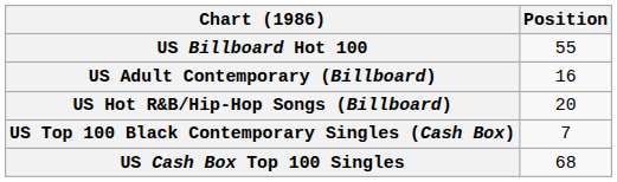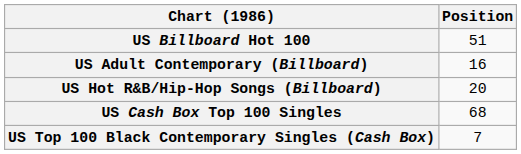US Billboard Hot 100 | Position: 55 -> 51
rows swapped: US Cash Box Top 100 Singles <-> US Top 100 Black Contemporary Singles (Cash Box)
